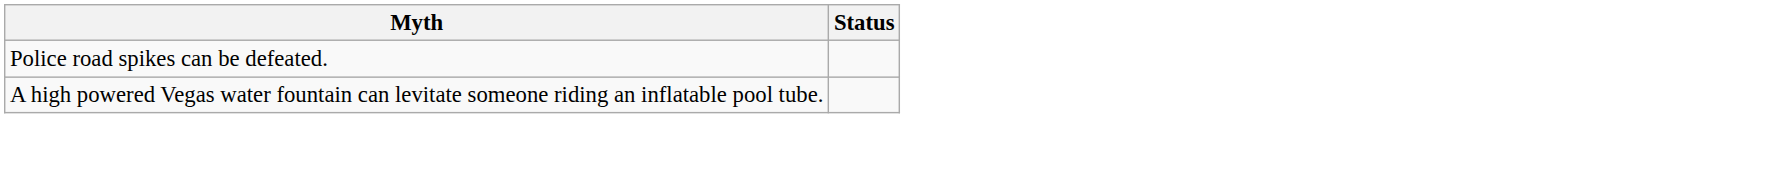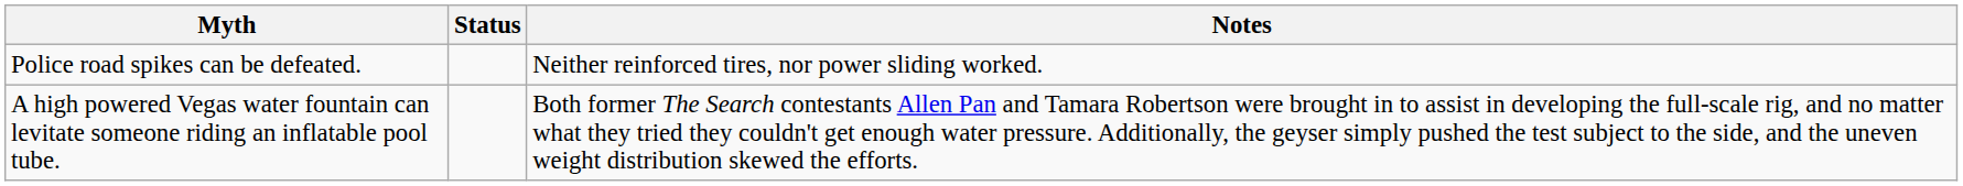+ column: Notes | Neither reinforced tires, nor power sliding worked. | Both former The Search contestants Allen Pan and Tamara Robertson were brought in to assist in developing the full-scale rig, and no matter what they tried they couldn't get enough water pressure. Additionally, the geyser simply pushed the test subject to the side, and the uneven weight distribution skewed the efforts.
